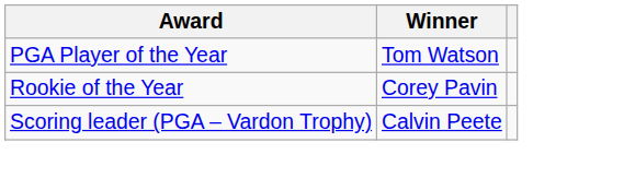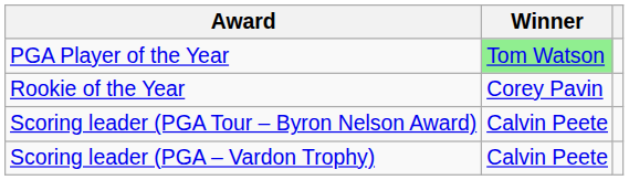PGA Player of the Year | Winner: no background -> lightgreen background
+ row: Scoring leader (PGA Tour – Byron Nelson Award) | Calvin Peete
